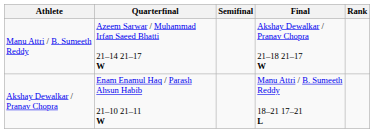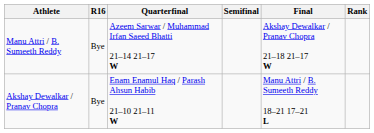+ column: R16 | Bye | Bye
